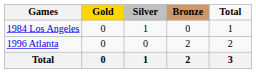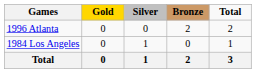rows swapped: 1984 Los Angeles <-> 1996 Atlanta
